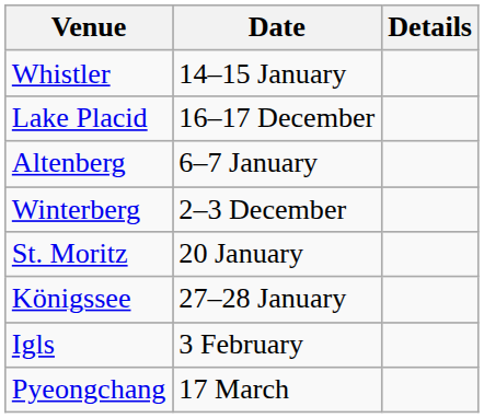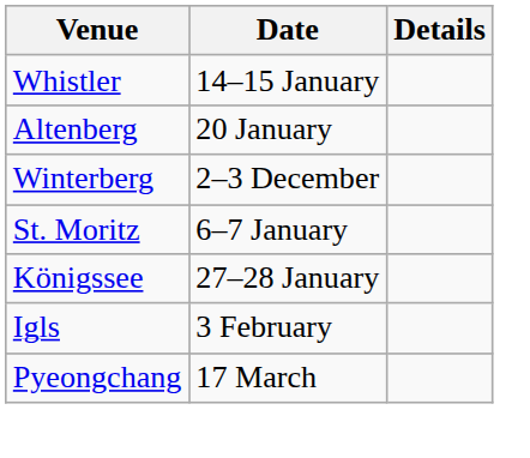- row: Lake Placid | 16–17 December
Altenberg | Date: 6–7 January -> 20 January
St. Moritz | Date: 20 January -> 6–7 January
